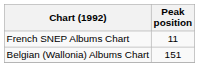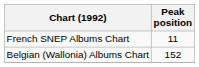Belgian (Wallonia) Albums Chart | Peak position: 151 -> 152
